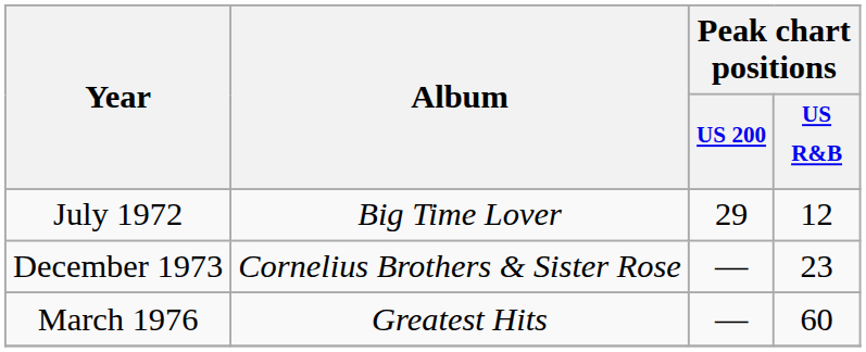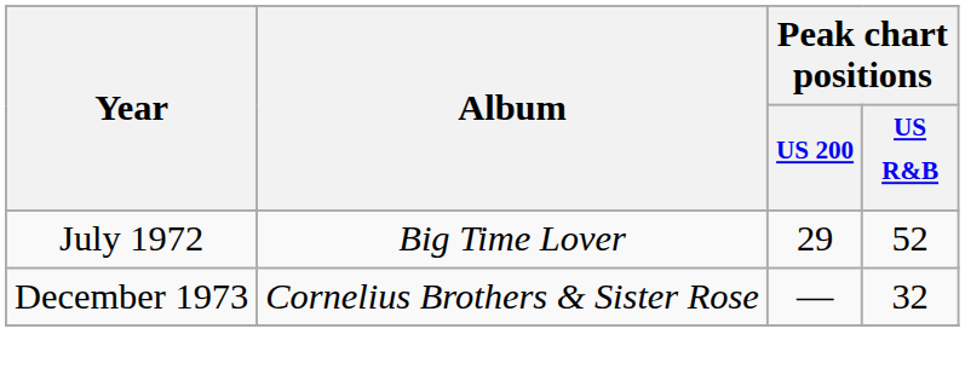July 1972 | Peak chart positions / US R&B: 12 -> 52
December 1973 | Peak chart positions / US R&B: 23 -> 32
- row: March 1976 | Greatest Hits | — | 60
